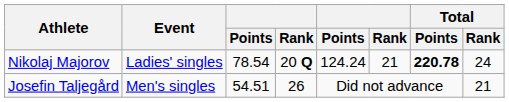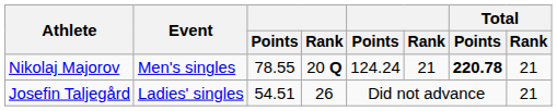Nikolaj Majorov | Event: Ladies' singles -> Men's singles
Nikolaj Majorov | column 3: 78.54 -> 78.55
Nikolaj Majorov | Total / Rank: 24 -> 21
Josefin Taljegård | Event: Men's singles -> Ladies' singles
